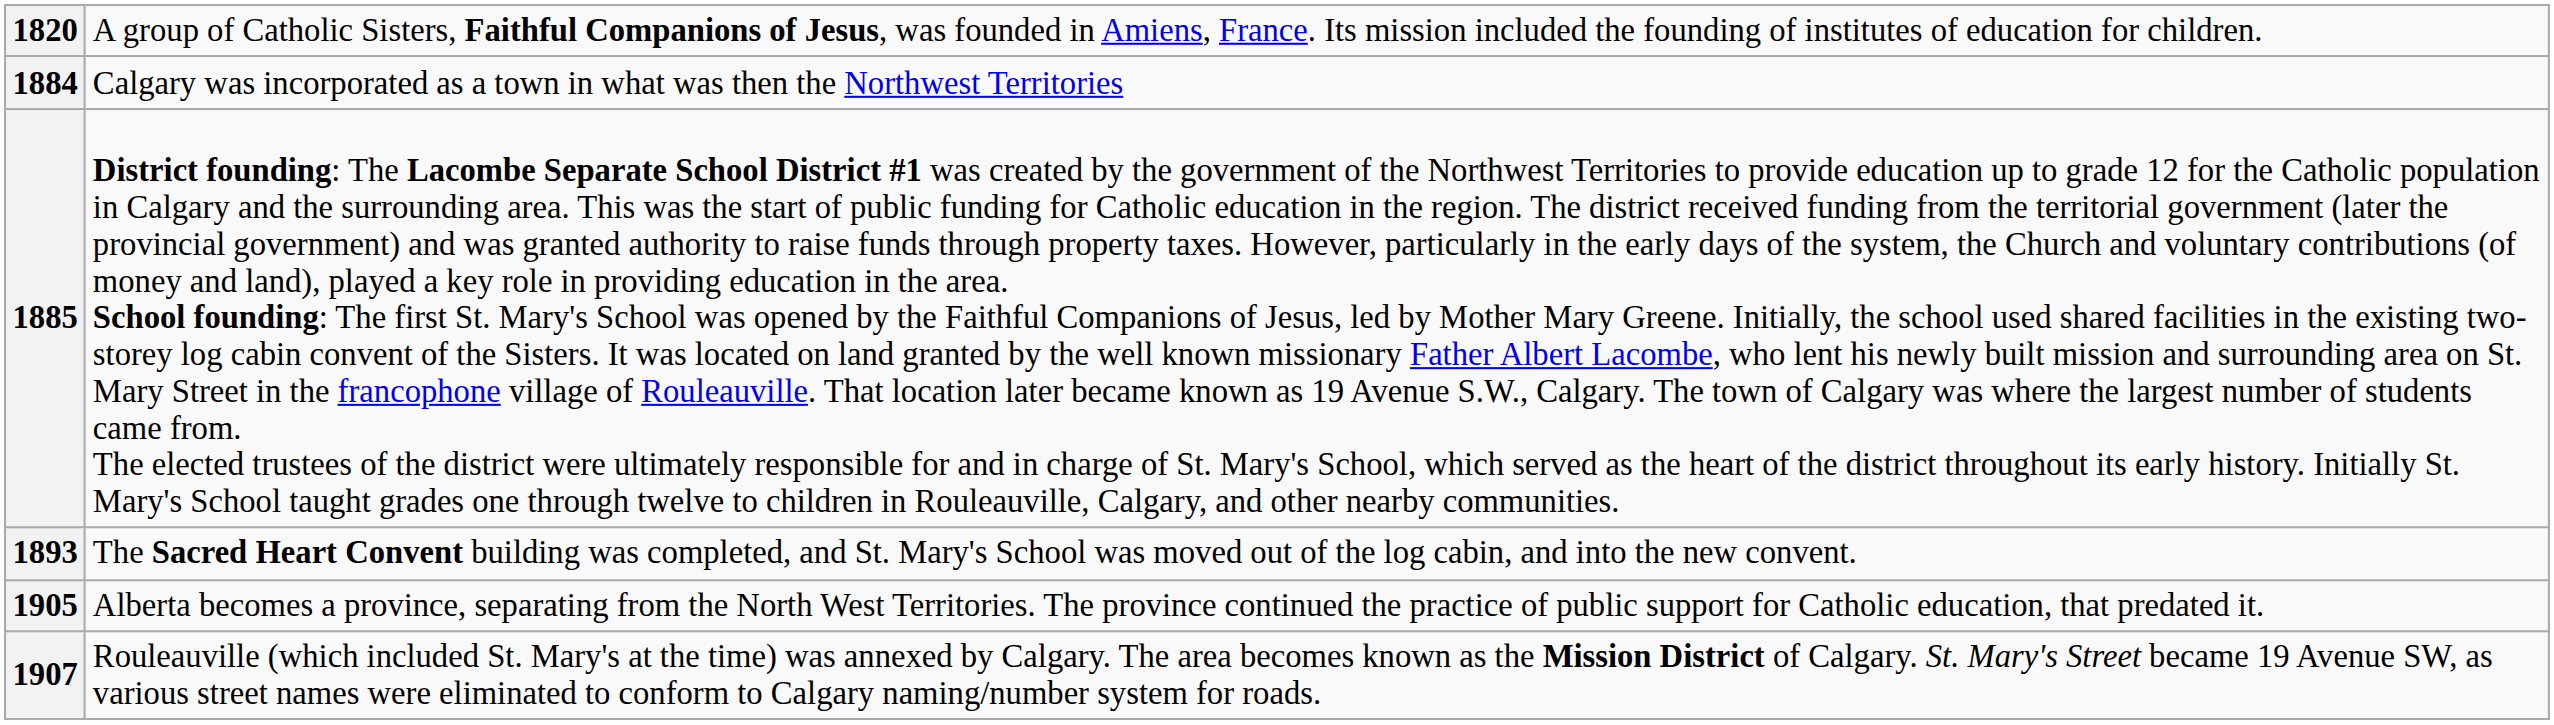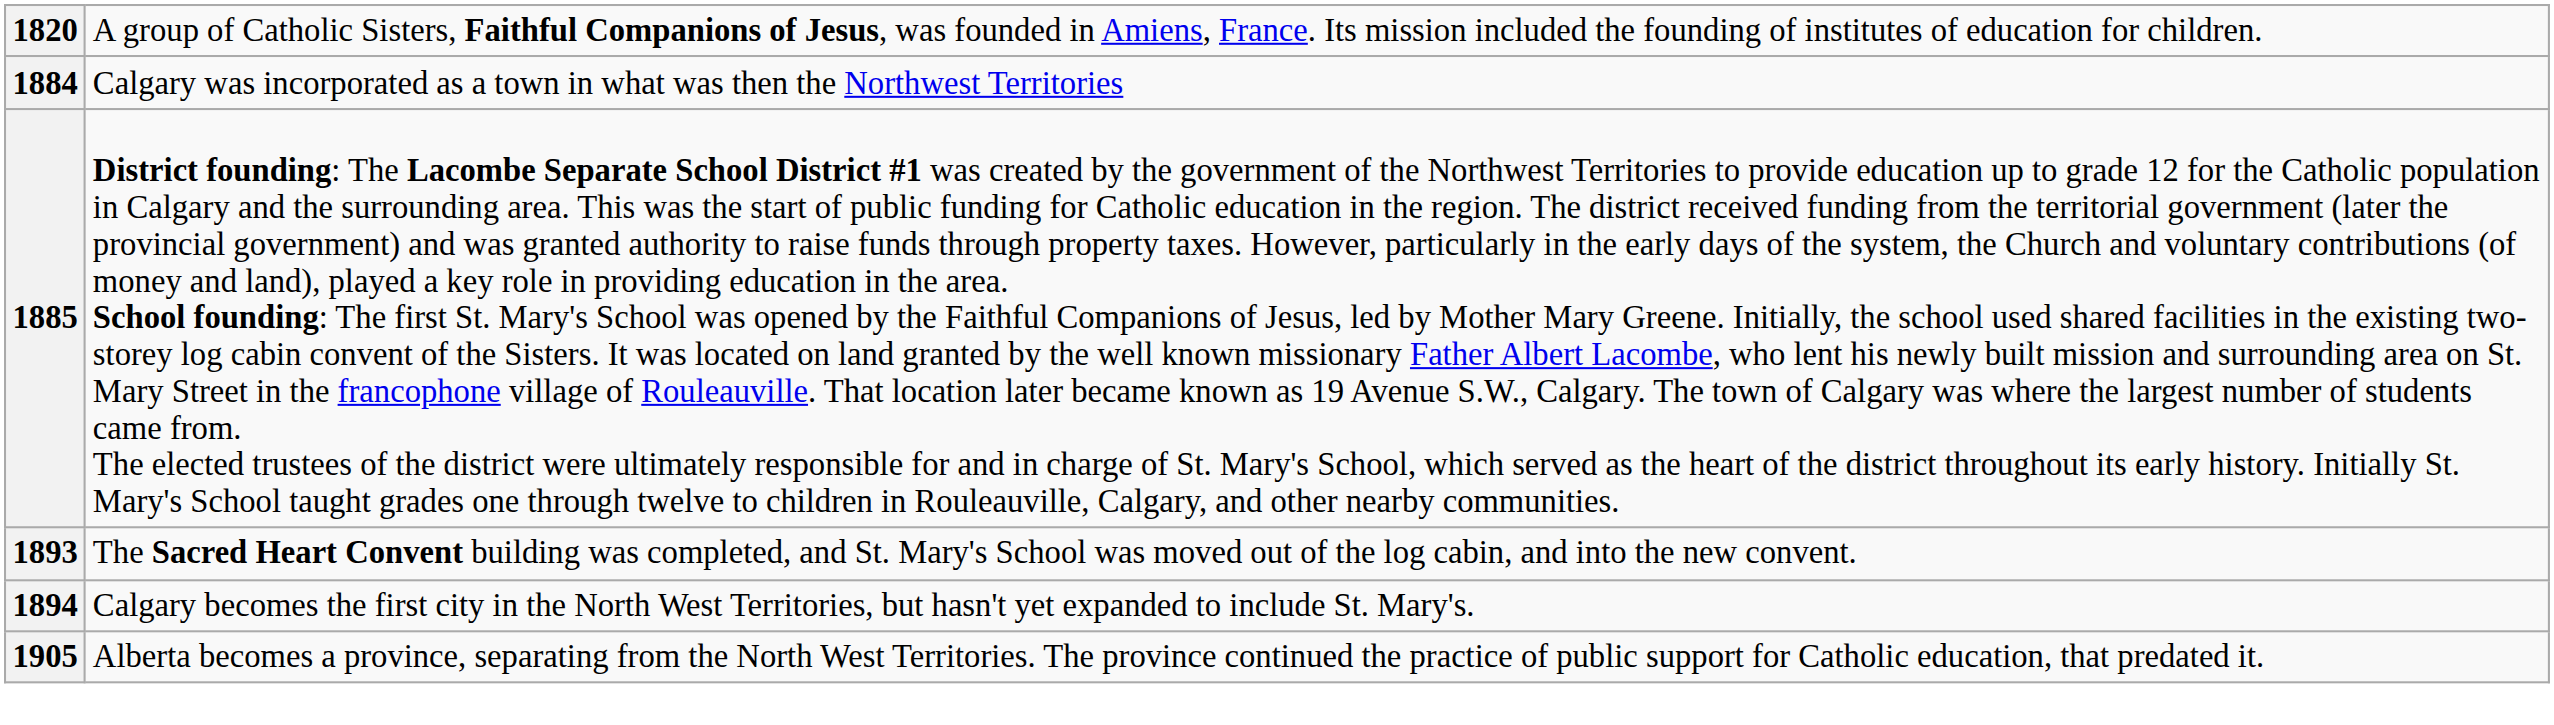+ row: 1894 | Calgary becomes the first city in the North West Territories, but hasn't yet expanded to include St. Mary's.
- row: 1907 | Rouleauville (which included St. Mary's at the time) was annexed by Calgary. The area becomes known as the Mission District of Calgary. St. Mary's Street became 19 Avenue SW, as various street names were eliminated to conform to Calgary naming/number system for roads.
